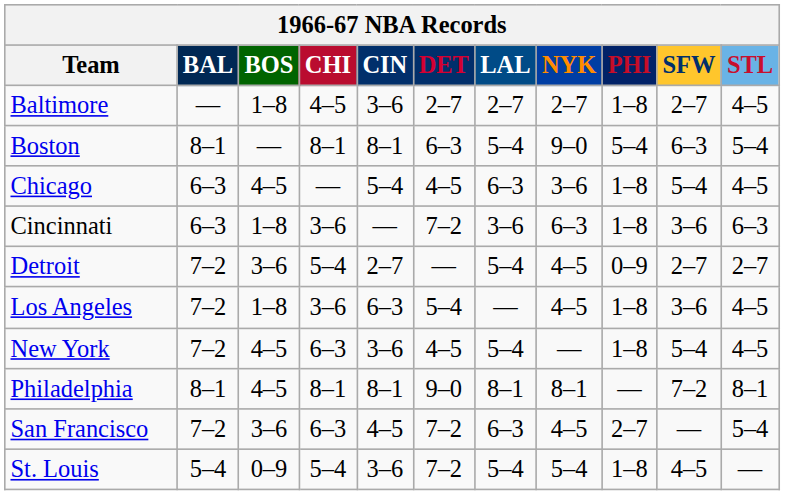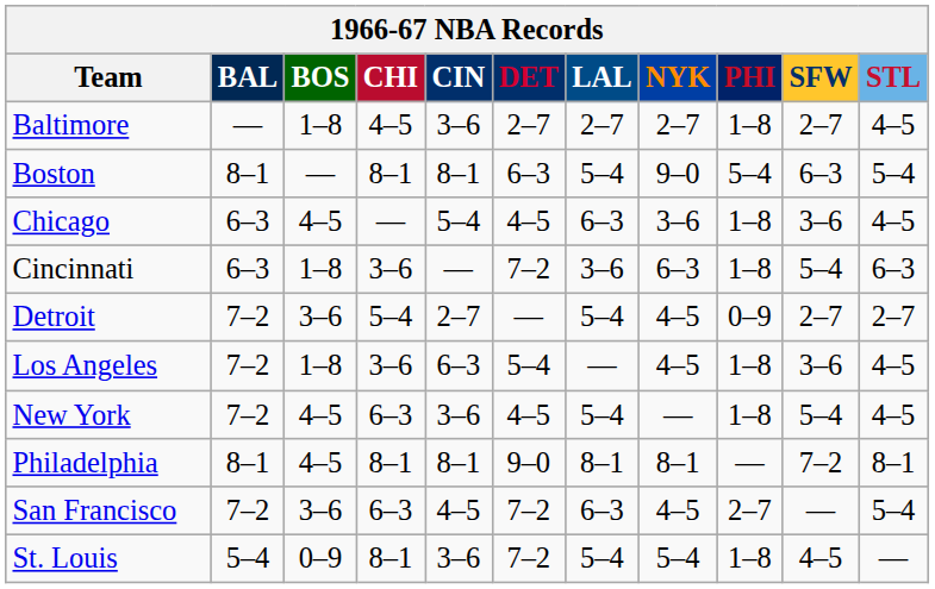Chicago | SFW: 5–4 -> 3–6
Cincinnati | SFW: 3–6 -> 5–4
St. Louis | CHI: 5–4 -> 8–1
